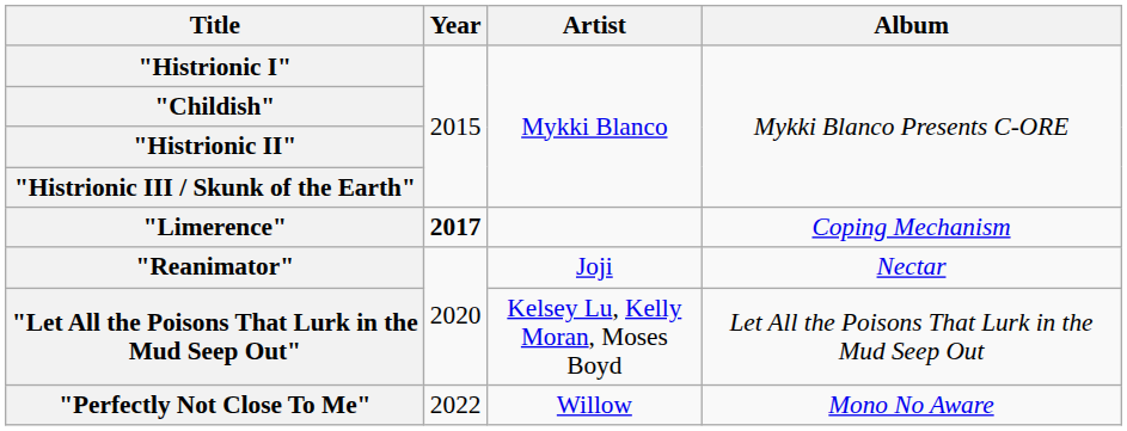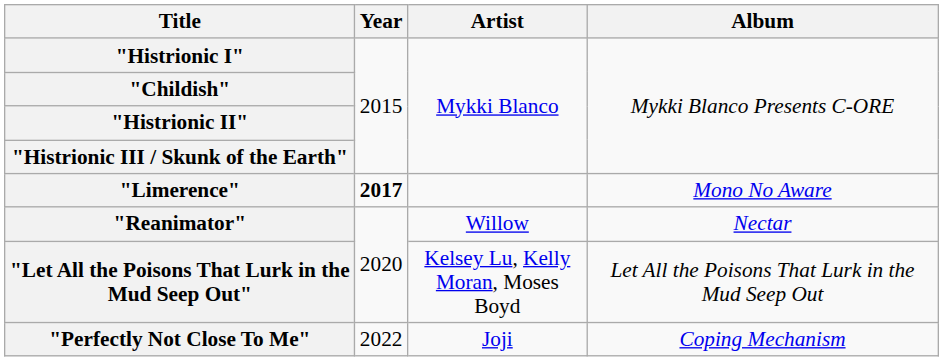"Limerence" | Album: Coping Mechanism -> Mono No Aware
"Reanimator" | Artist: Joji -> Willow
"Perfectly Not Close To Me" | Artist: Willow -> Joji
"Perfectly Not Close To Me" | Album: Mono No Aware -> Coping Mechanism
